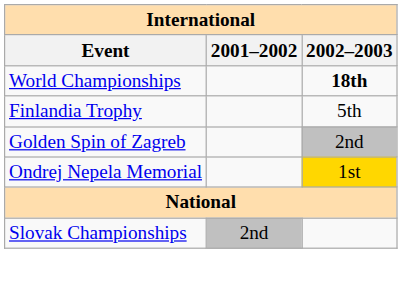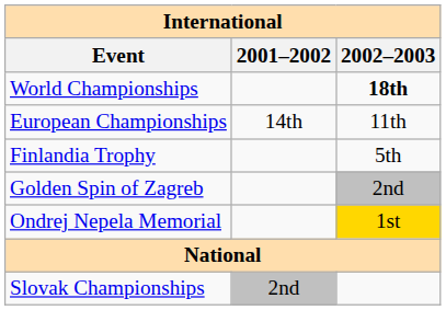+ row: European Championships | 14th | 11th
